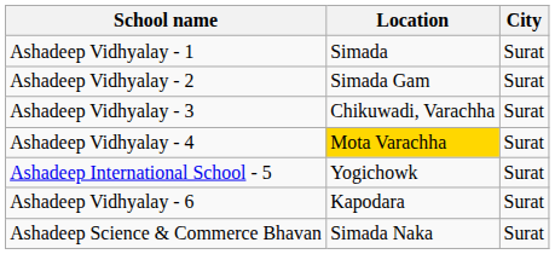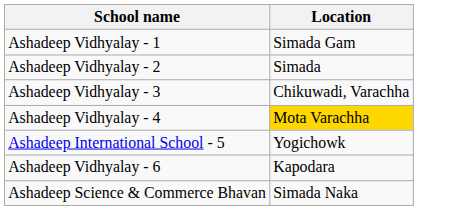- column: City | Surat | Surat | Surat | Surat | Surat | Surat | Surat
Ashadeep Vidhyalay - 1 | Location: Simada -> Simada Gam
Ashadeep Vidhyalay - 2 | Location: Simada Gam -> Simada
